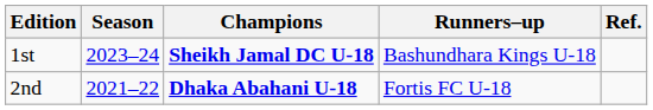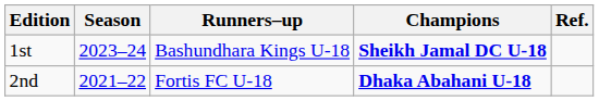columns swapped: Champions <-> Runners–up
